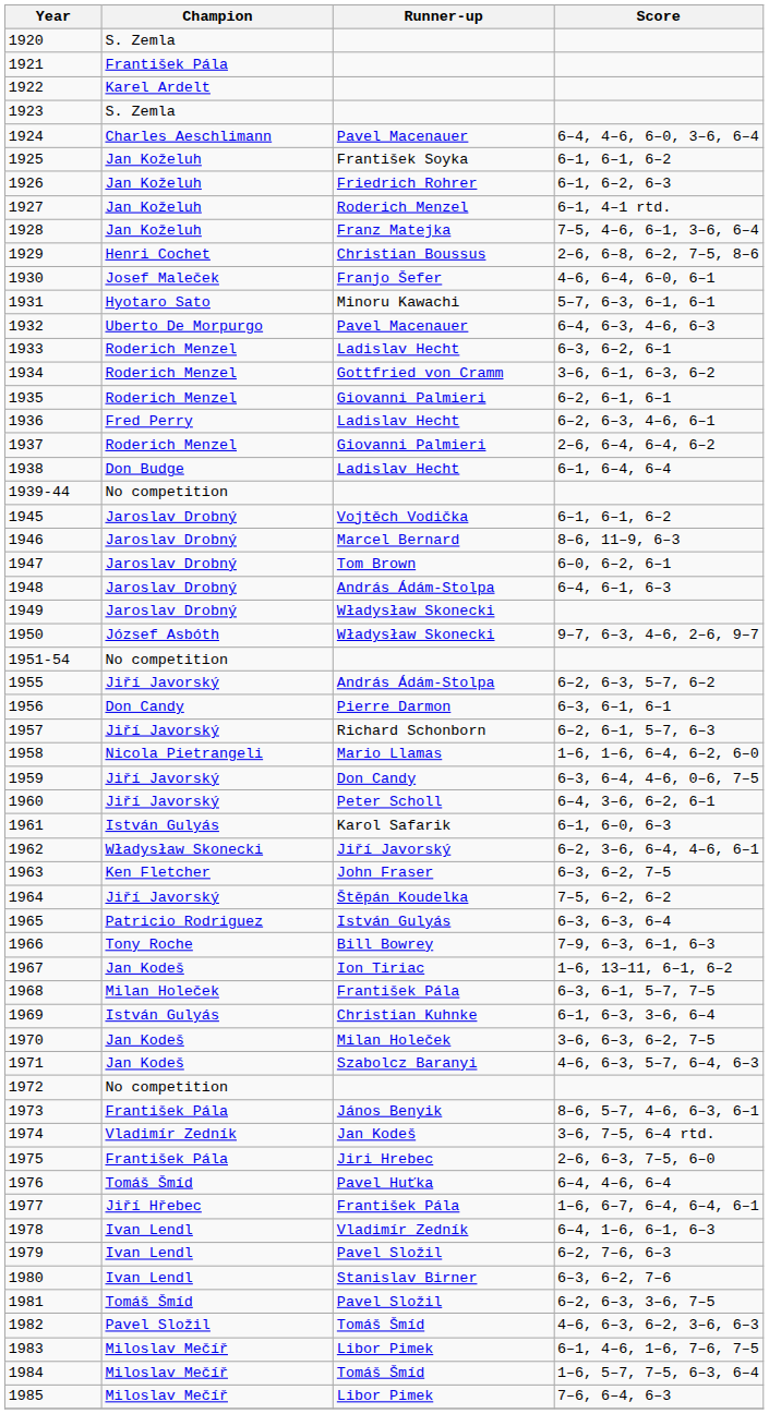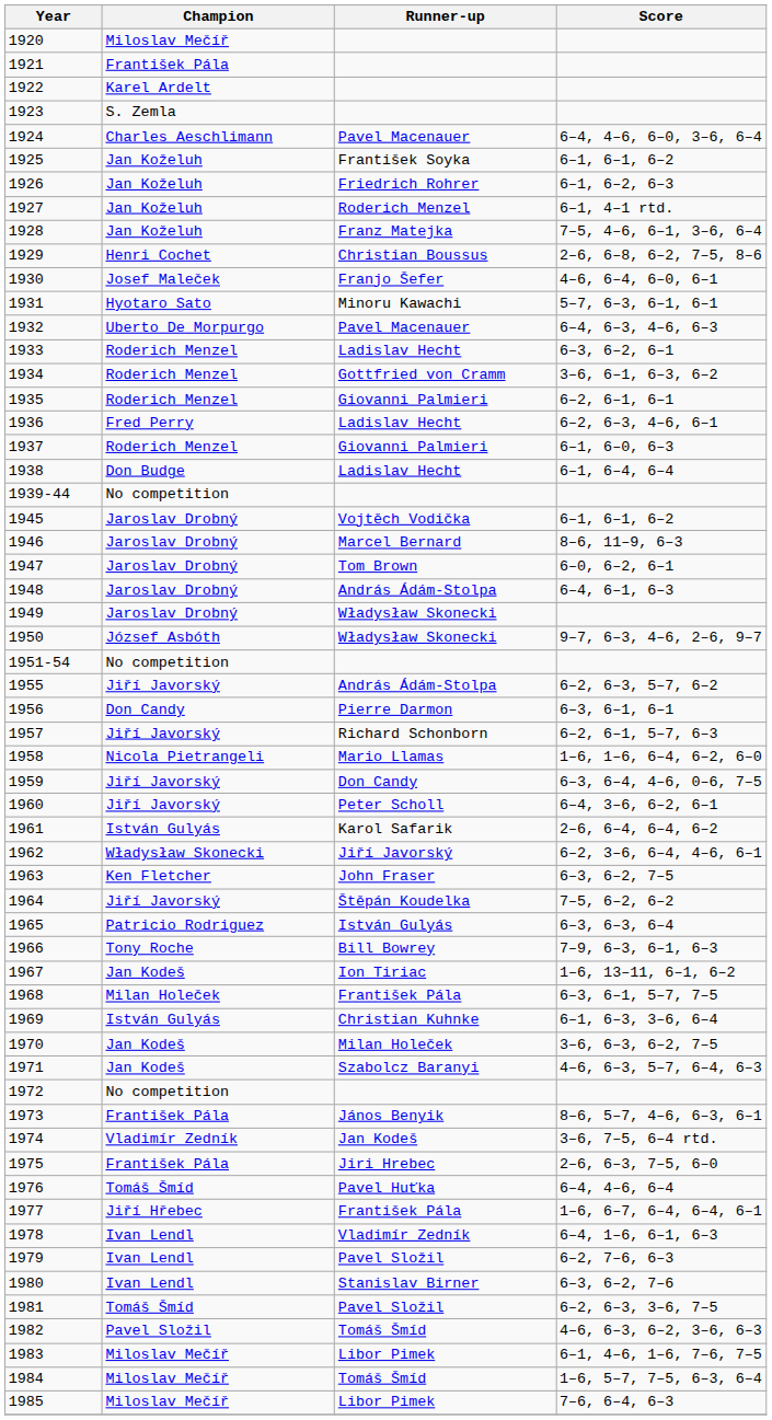1920 | Champion: S. Zemla -> Miloslav Mečíř
1937 | Score: 2–6, 6–4, 6–4, 6–2 -> 6–1, 6–0, 6–3
1961 | Score: 6–1, 6–0, 6–3 -> 2–6, 6–4, 6–4, 6–2
